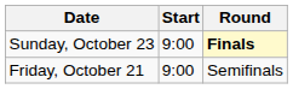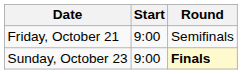rows swapped: Friday, October 21 <-> Sunday, October 23
